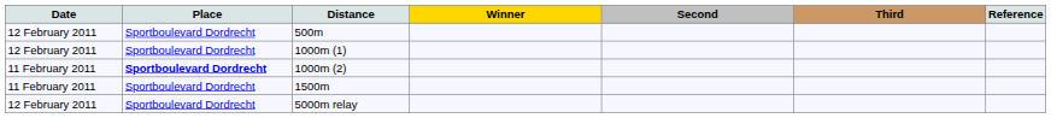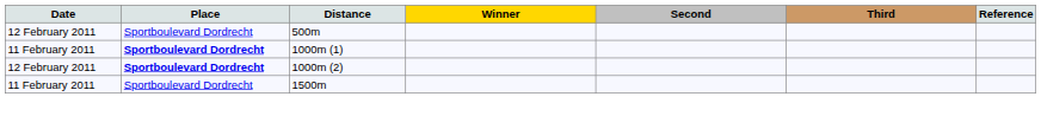1000m (1) | Date: 12 February 2011 -> 11 February 2011
1000m (1) | Place: normal -> bold
1000m (2) | Date: 11 February 2011 -> 12 February 2011
- row: 12 February 2011 | Sportboulevard Dordrecht | 5000m relay
